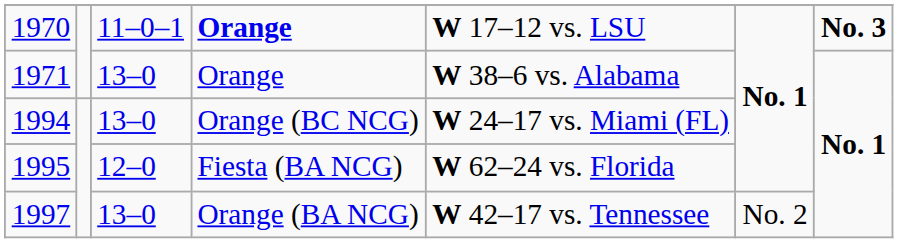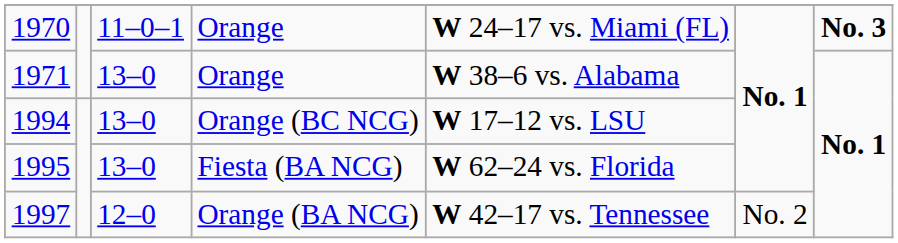1970 | column 4: bold -> normal
1970 | column 5: W 17–12 vs. LSU -> W 24–17 vs. Miami (FL)
1994 | column 5: W 24–17 vs. Miami (FL) -> W 17–12 vs. LSU
1995 | column 3: 12–0 -> 13–0
1997 | column 3: 13–0 -> 12–0
